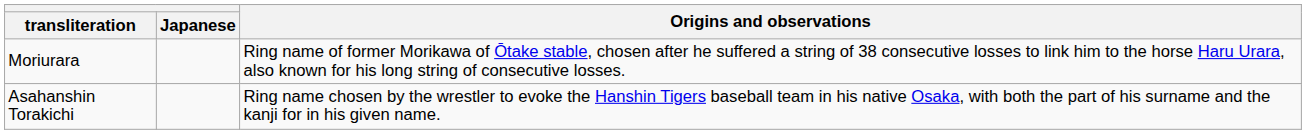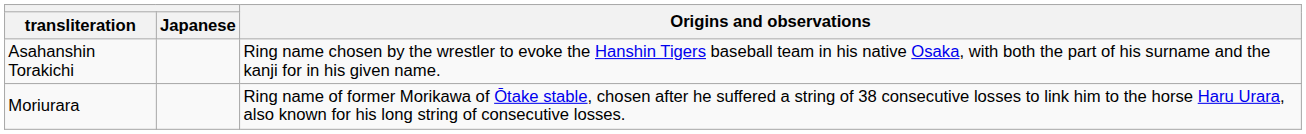rows swapped: Moriurara <-> Asahanshin Torakichi
